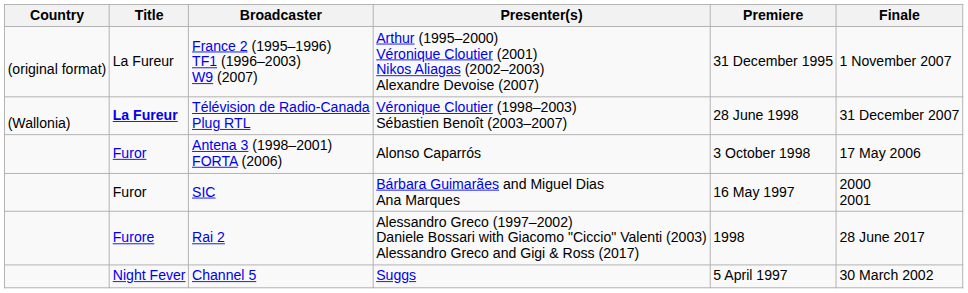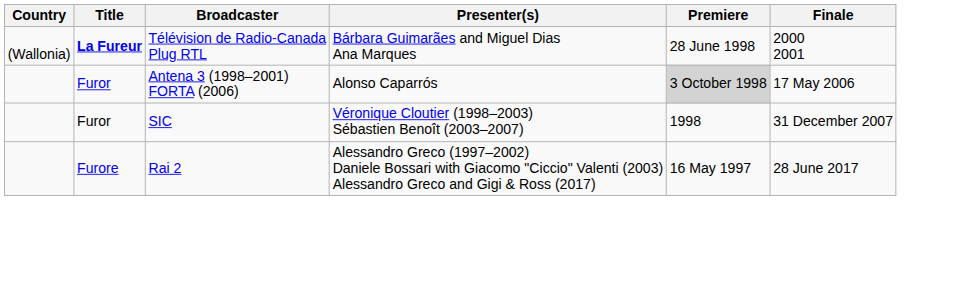- row: (original format) | La Fureur | France 2 (1995–1996) TF1 (1996–2003) W9 (2007) | Arthur (1995–2000) Véronique Cloutier (2001) Nikos Aliagas (2002–2003) Alexandre Devoise (2007) | 31 December 1995 | 1 November 2007
Télévision de Radio-Canada Plug RTL | Presenter(s): Véronique Cloutier (1998–2003) Sébastien Benoît (2003–2007) -> Bárbara Guimarães and Miguel Dias Ana Marques
Télévision de Radio-Canada Plug RTL | Finale: 31 December 2007 -> 2000 2001
Antena 3 (1998–2001) FORTA (2006) | Premiere: no background -> lightgrey background
SIC | Presenter(s): Bárbara Guimarães and Miguel Dias Ana Marques -> Véronique Cloutier (1998–2003) Sébastien Benoît (2003–2007)
SIC | Premiere: 16 May 1997 -> 1998
SIC | Finale: 2000 2001 -> 31 December 2007
Rai 2 | Premiere: 1998 -> 16 May 1997
- row: Night Fever | Channel 5 | Suggs | 5 April 1997 | 30 March 2002
